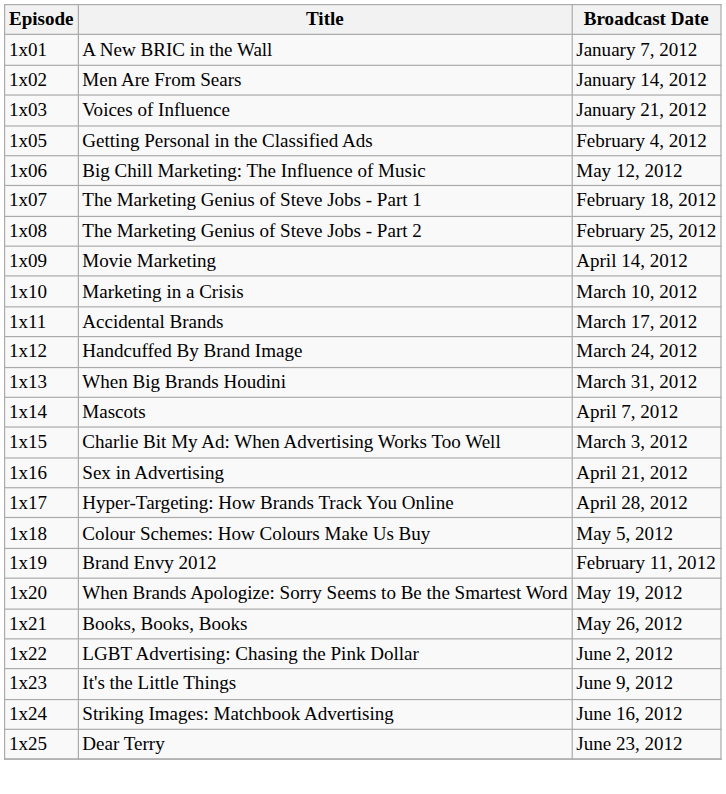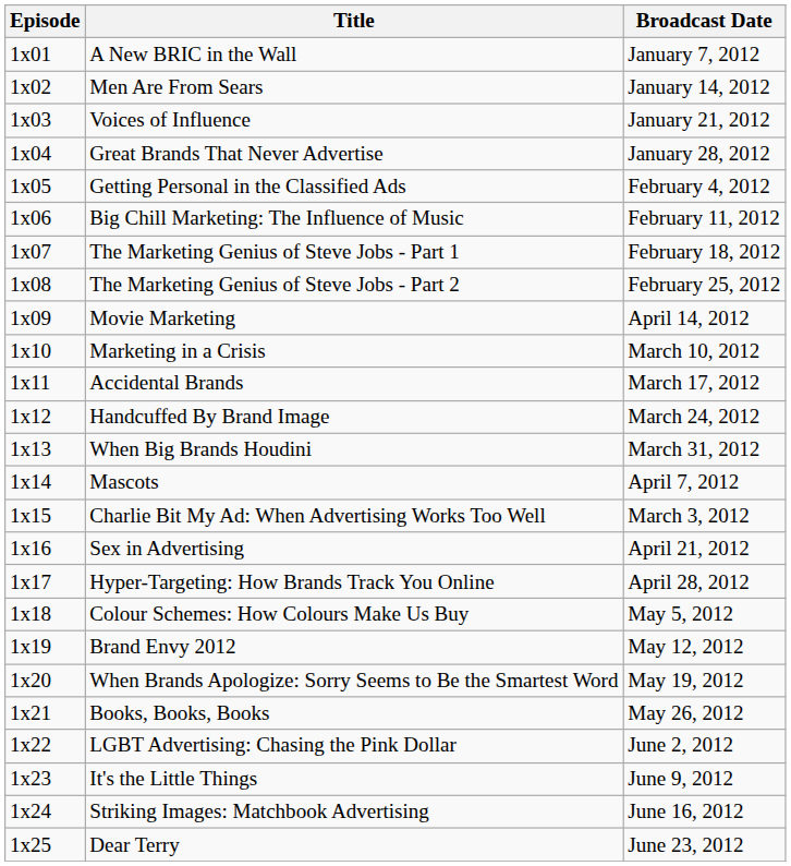+ row: 1x04 | Great Brands That Never Advertise | January 28, 2012
Big Chill Marketing: The Influence of Music | Broadcast Date: May 12, 2012 -> February 11, 2012
Brand Envy 2012 | Broadcast Date: February 11, 2012 -> May 12, 2012
